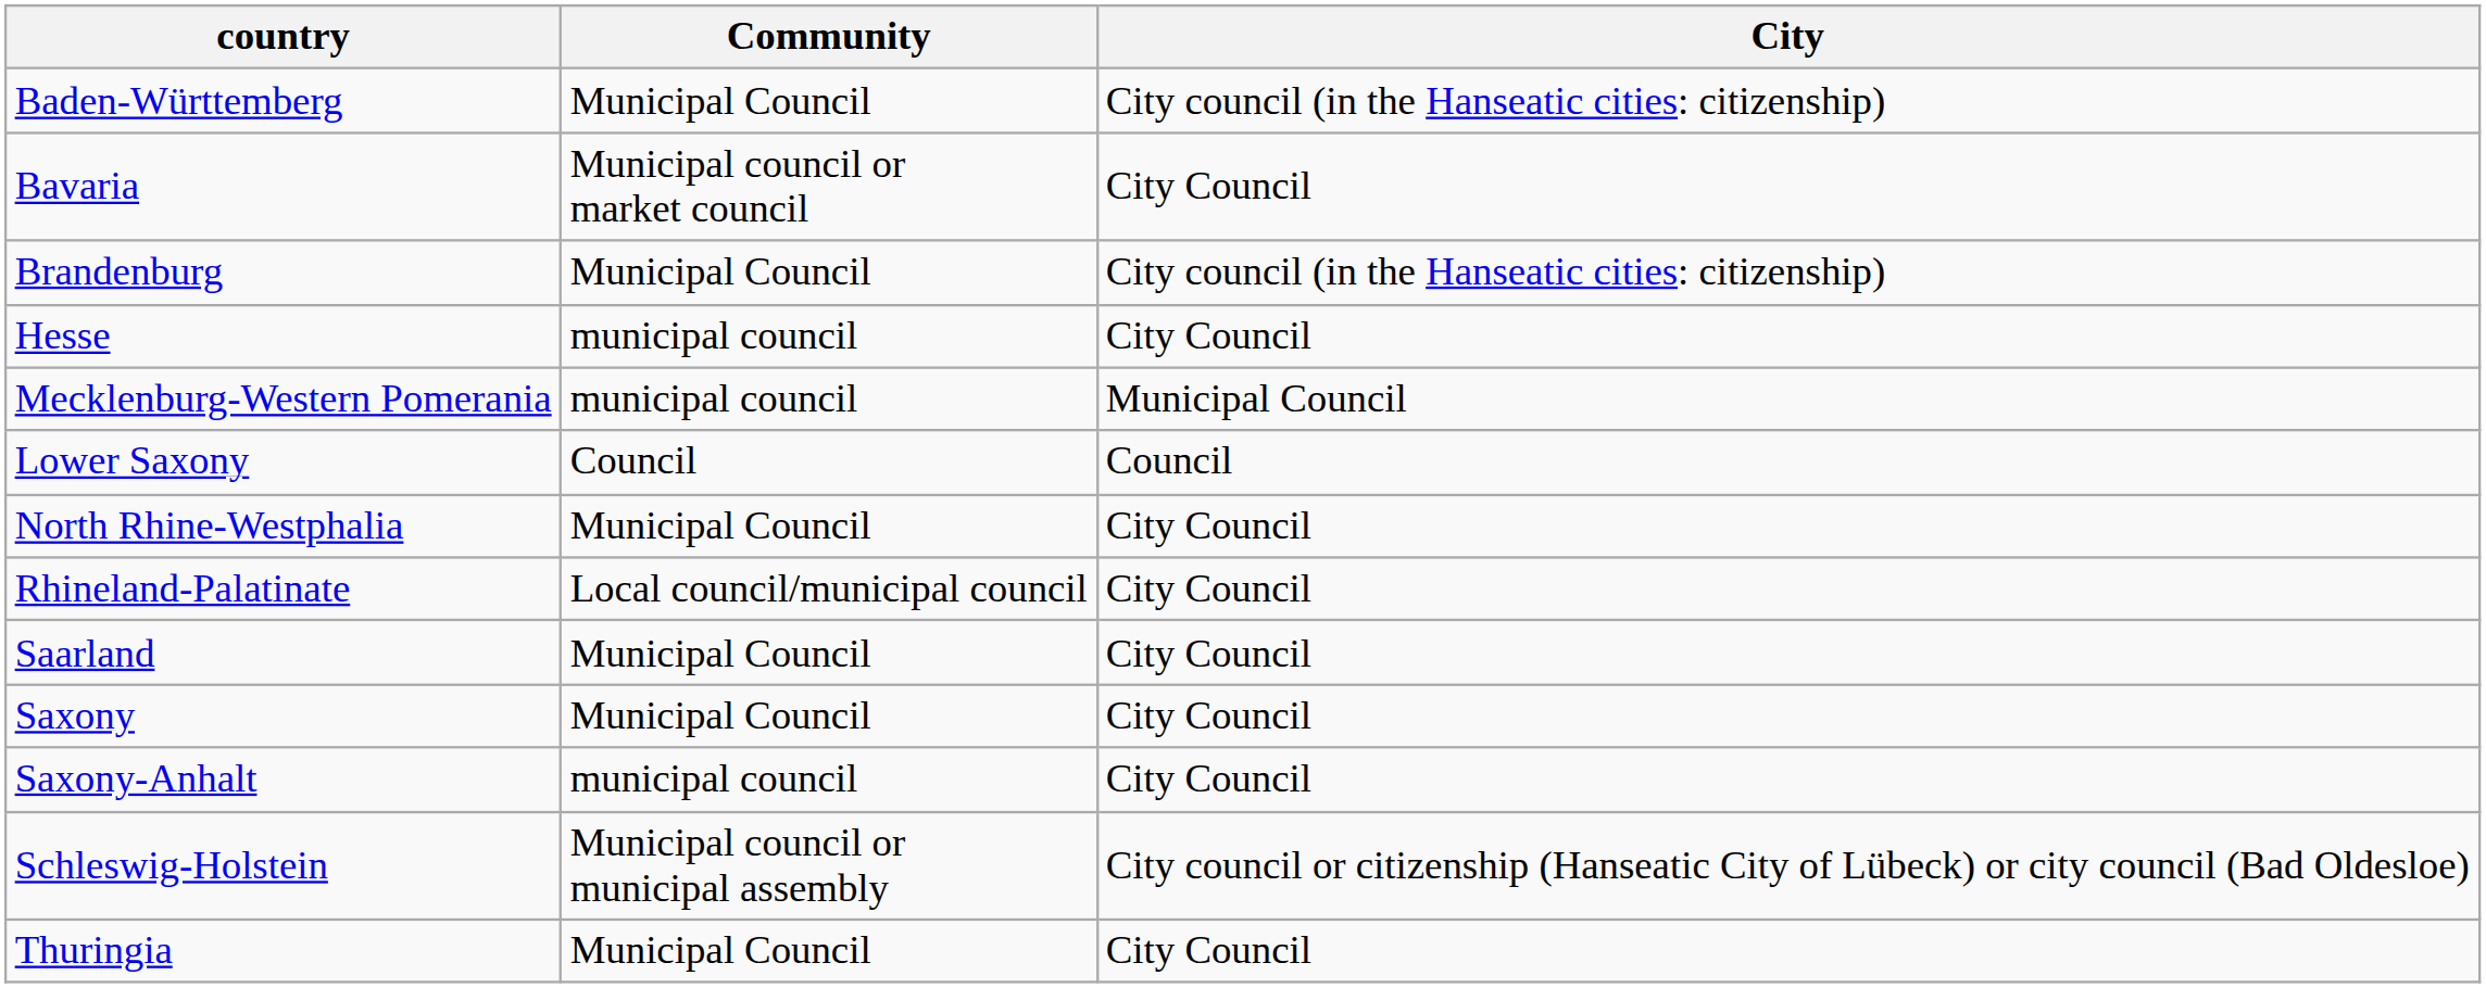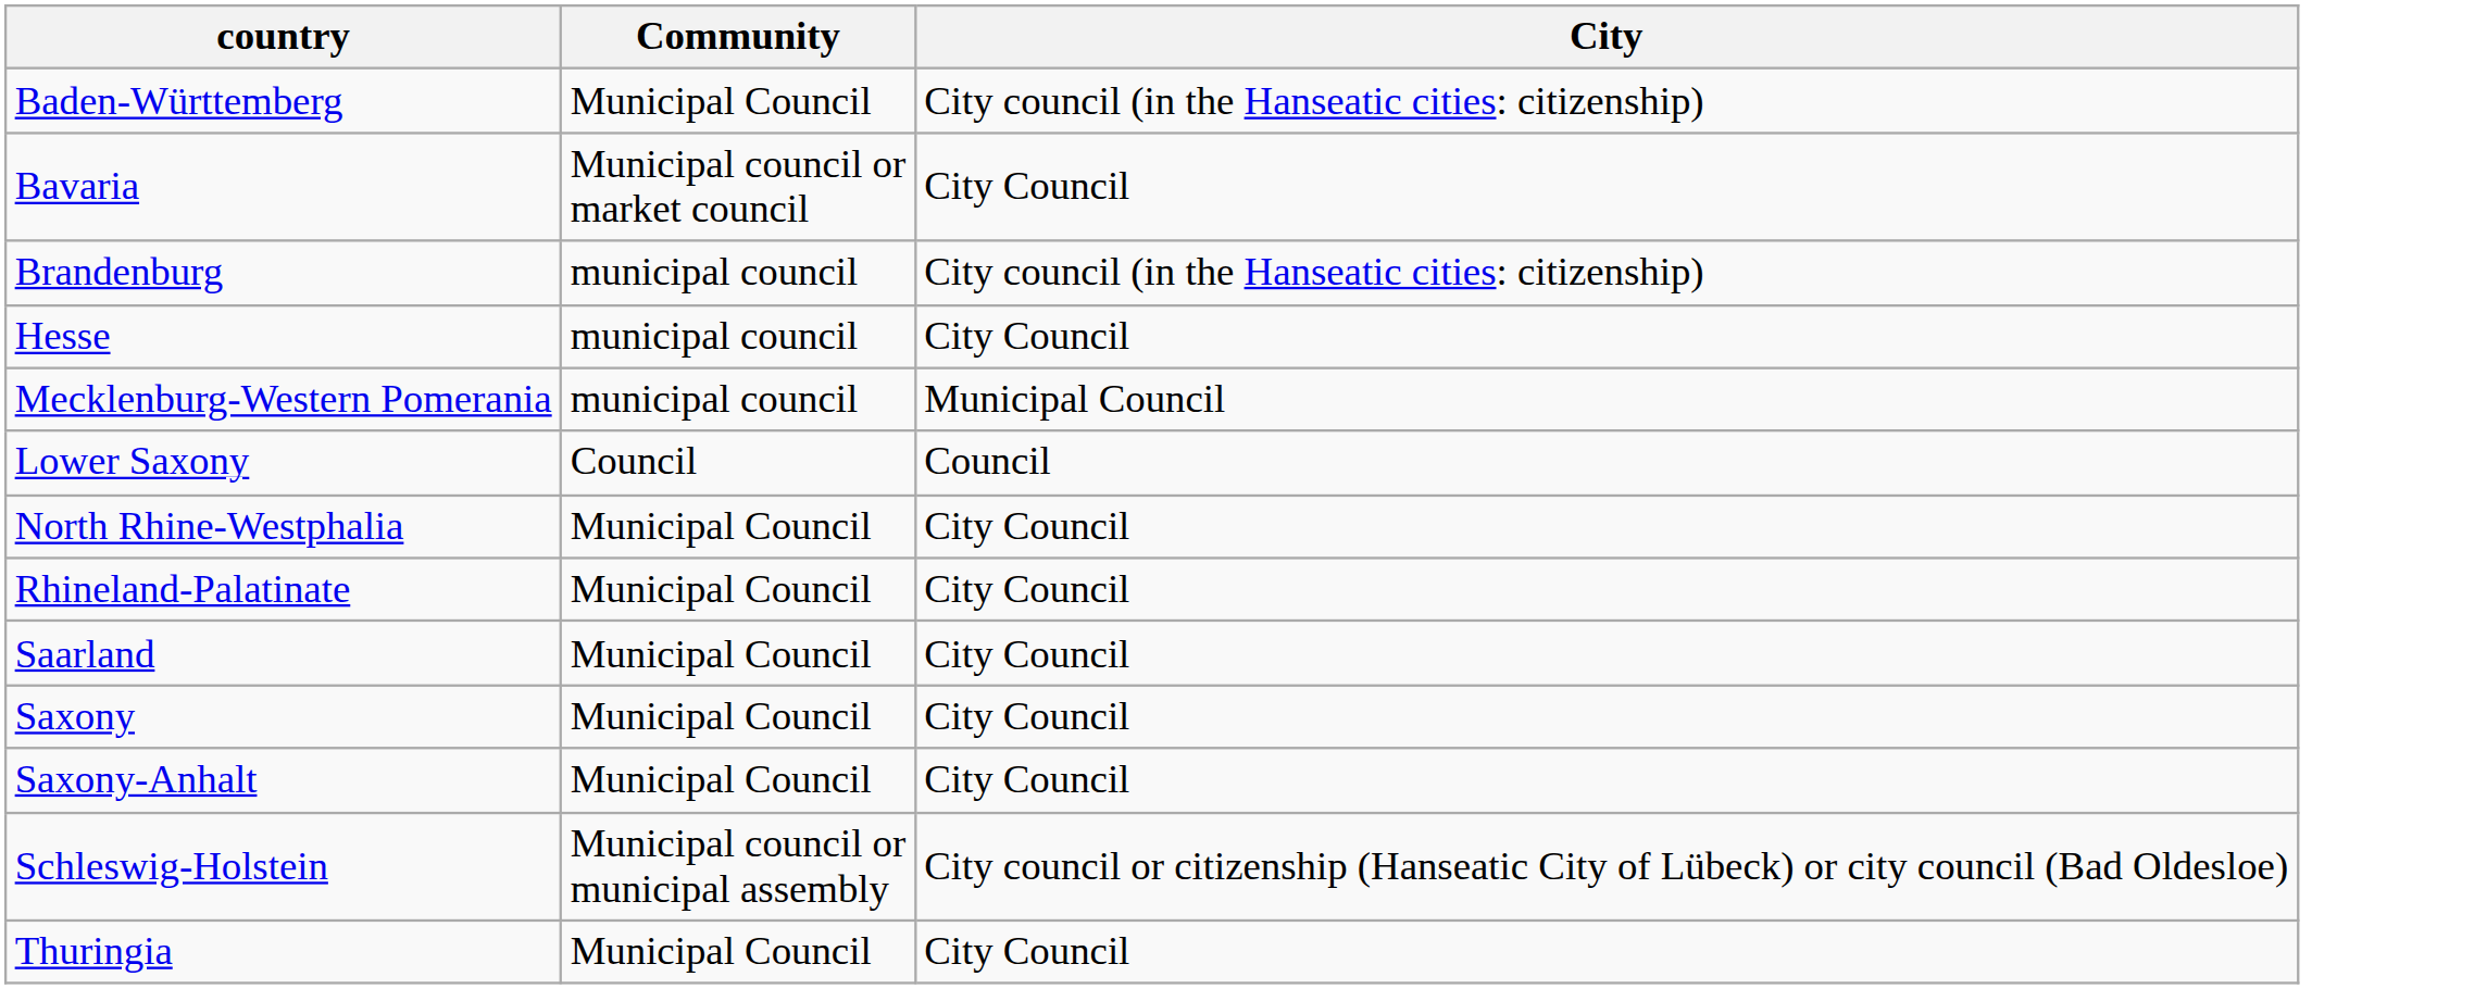Brandenburg | Community: Municipal Council -> municipal council
Rhineland-Palatinate | Community: Local council/municipal council -> Municipal Council
Saxony-Anhalt | Community: municipal council -> Municipal Council
